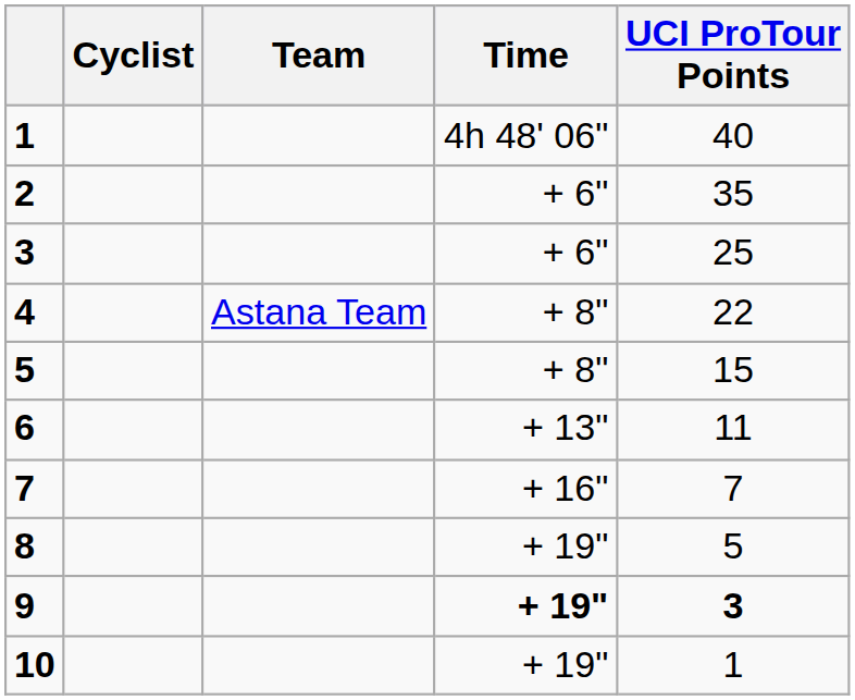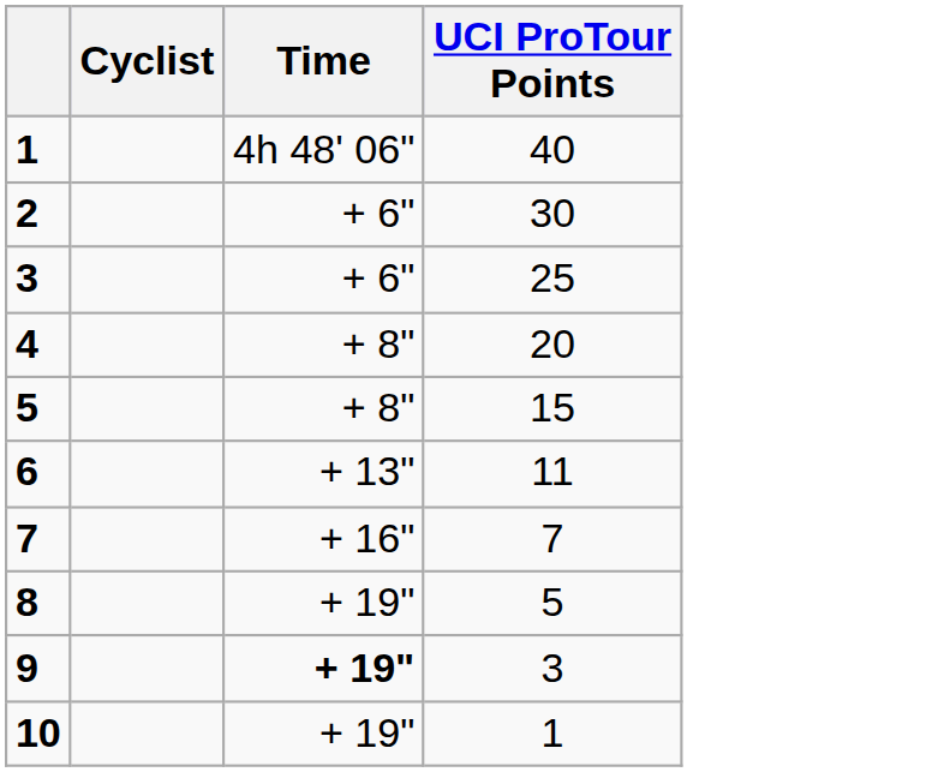- column: Team | Astana Team
2 | UCI ProTour Points: 35 -> 30
4 | UCI ProTour Points: 22 -> 20
9 | UCI ProTour Points: bold -> normal
